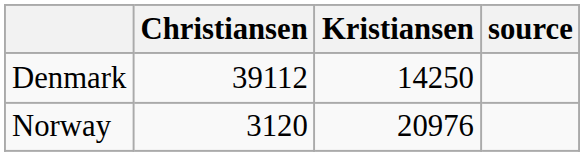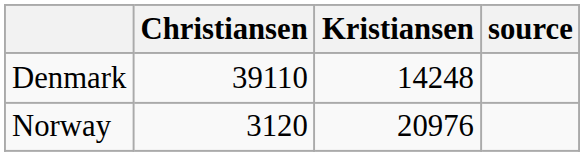Denmark | Christiansen: 39112 -> 39110
Denmark | Kristiansen: 14250 -> 14248
